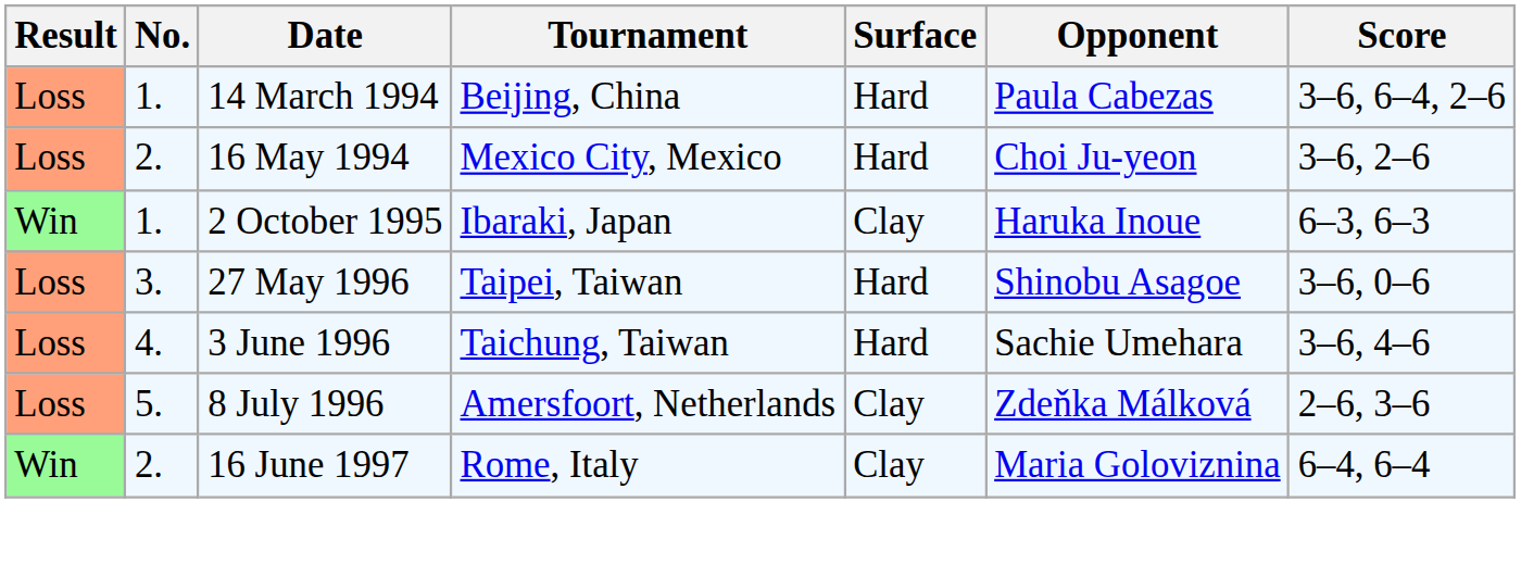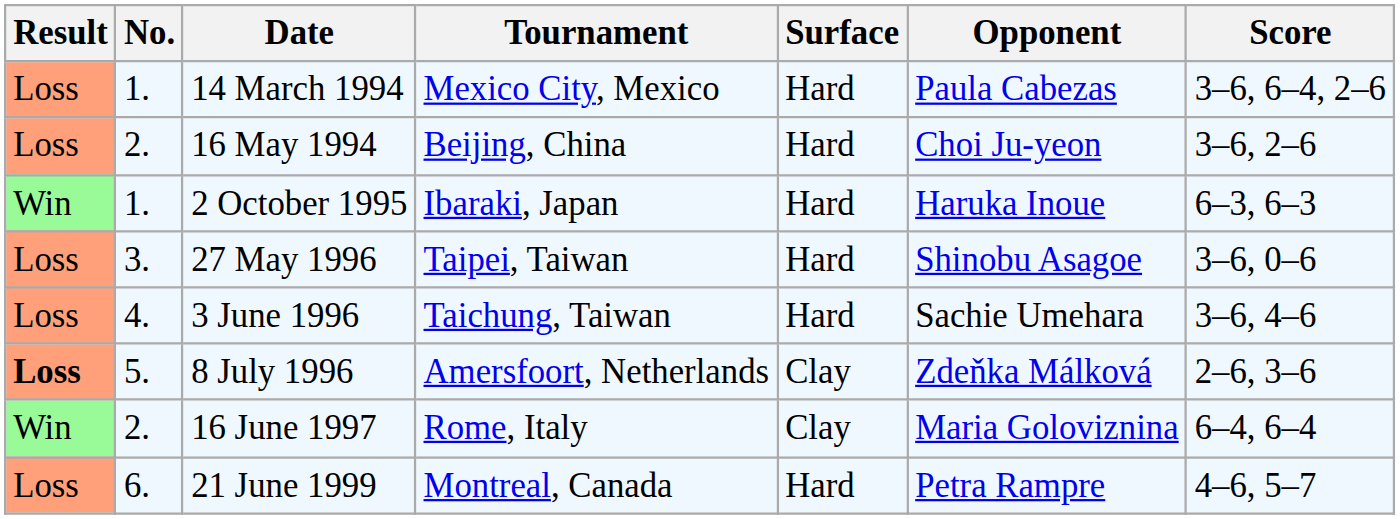14 March 1994 | Tournament: Beijing, China -> Mexico City, Mexico
16 May 1994 | Tournament: Mexico City, Mexico -> Beijing, China
2 October 1995 | Surface: Clay -> Hard
8 July 1996 | Result: normal -> bold
+ row: Loss | 6. | 21 June 1999 | Montreal, Canada | Hard | Petra Rampre | 4–6, 5–7
